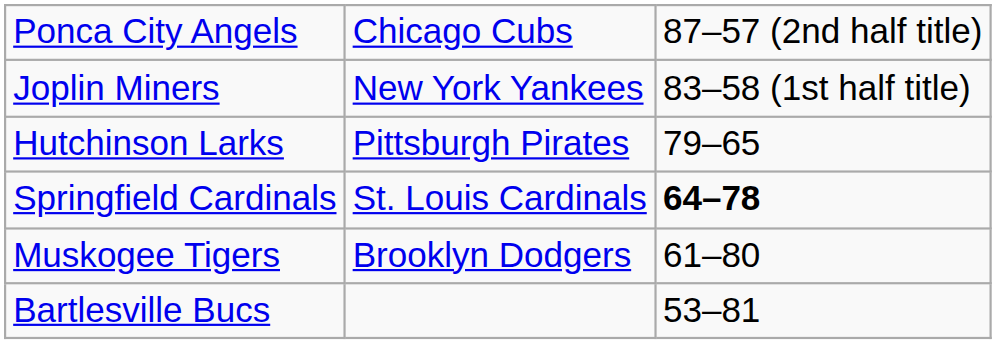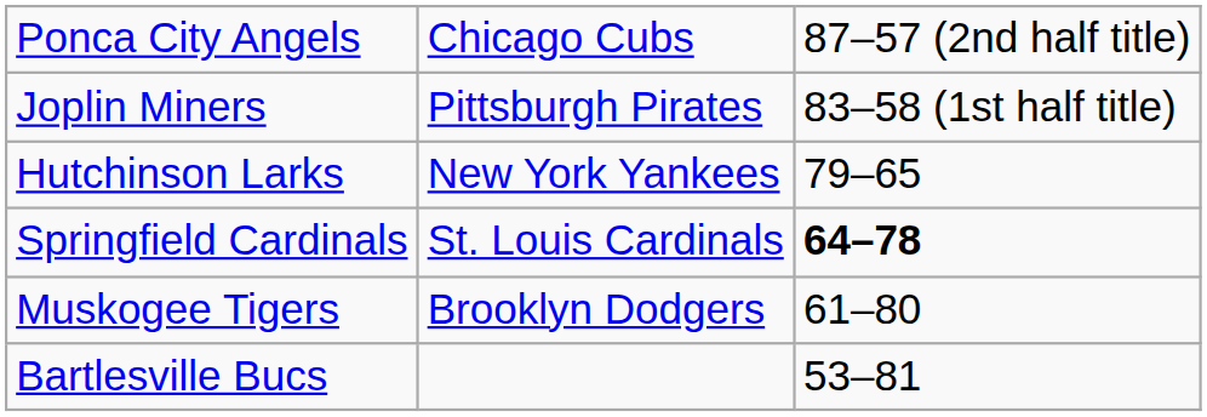Joplin Miners | column 2: New York Yankees -> Pittsburgh Pirates
Hutchinson Larks | column 2: Pittsburgh Pirates -> New York Yankees
